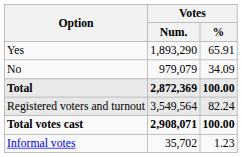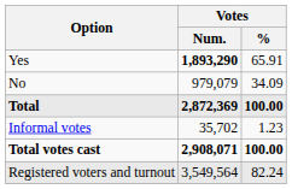Yes | Votes / Num.: normal -> bold
rows swapped: Informal votes <-> Registered voters and turnout
